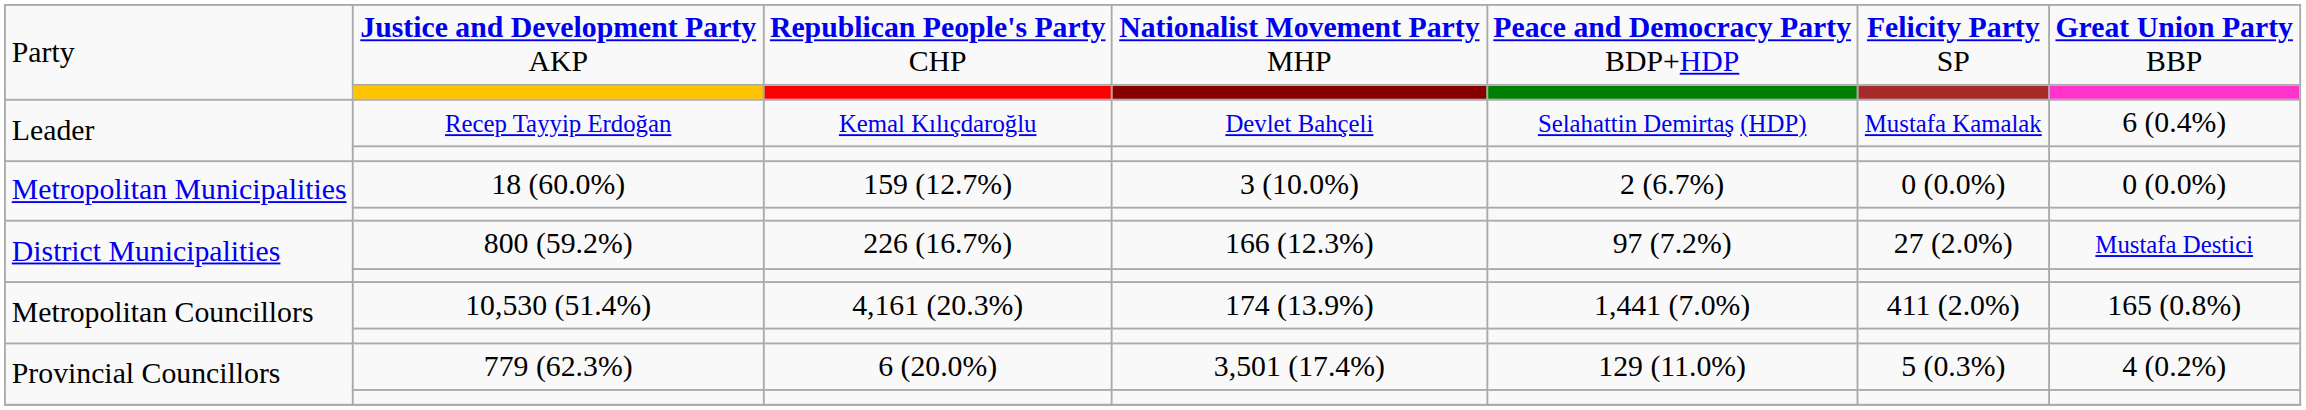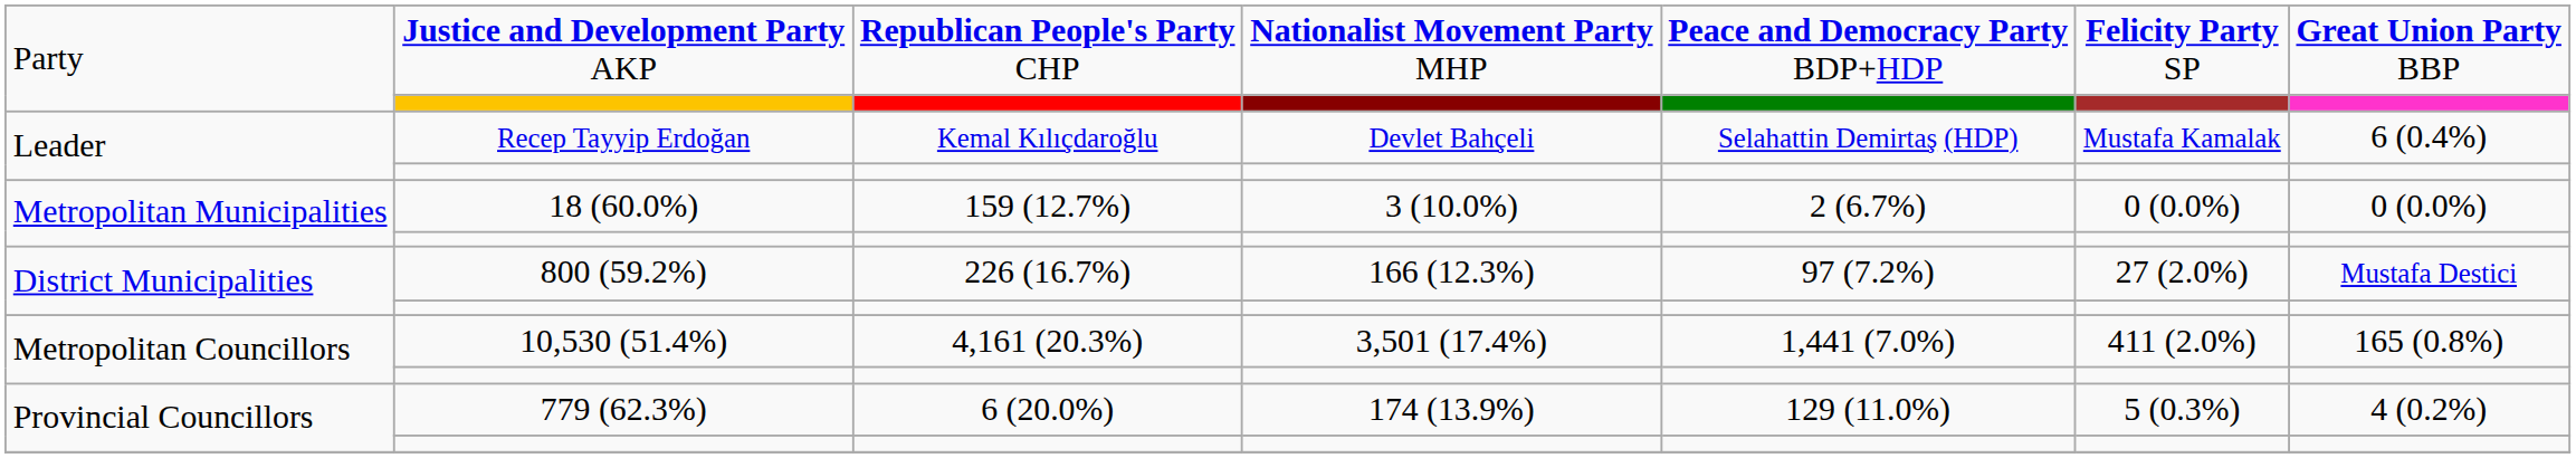Metropolitan Councillors / 10,530 (51.4%) | column 4: 174 (13.9%) -> 3,501 (17.4%)
Provincial Councillors / 779 (62.3%) | column 4: 3,501 (17.4%) -> 174 (13.9%)
